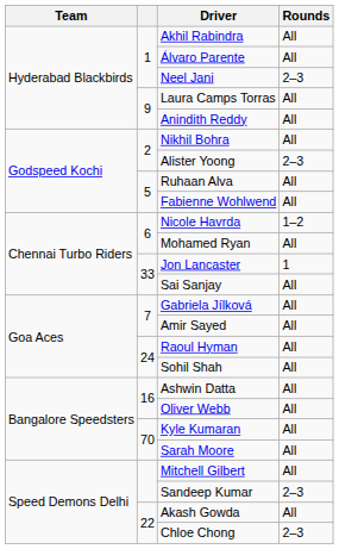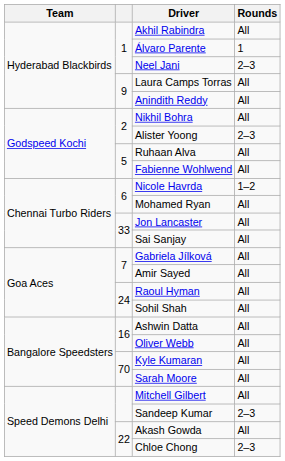Álvaro Parente | Rounds: All -> 1
Jon Lancaster | Rounds: 1 -> All
